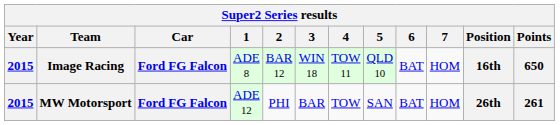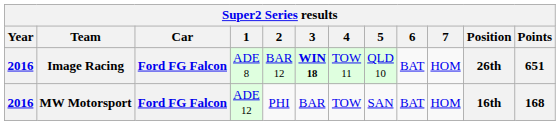Image Racing | Year: 2015 -> 2016
Image Racing | 3: normal -> bold
Image Racing | Position: 16th -> 26th
Image Racing | Points: 650 -> 651
MW Motorsport | Year: 2015 -> 2016
MW Motorsport | Position: 26th -> 16th
MW Motorsport | Points: 261 -> 168
